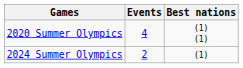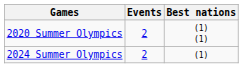2020 Summer Olympics | Events: 4 -> 2
